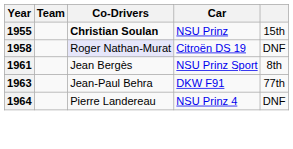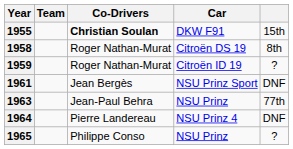1955 | Car: NSU Prinz -> DKW F91
1958 | Co-Drivers: lavender background -> no background
1958 | column 5: DNF -> 8th
+ row: 1959 | Roger Nathan-Murat | Citroën ID 19 | ?
1961 | column 5: 8th -> DNF
1963 | Car: DKW F91 -> NSU Prinz
+ row: 1965 | Philippe Conso | NSU Prinz | ?
